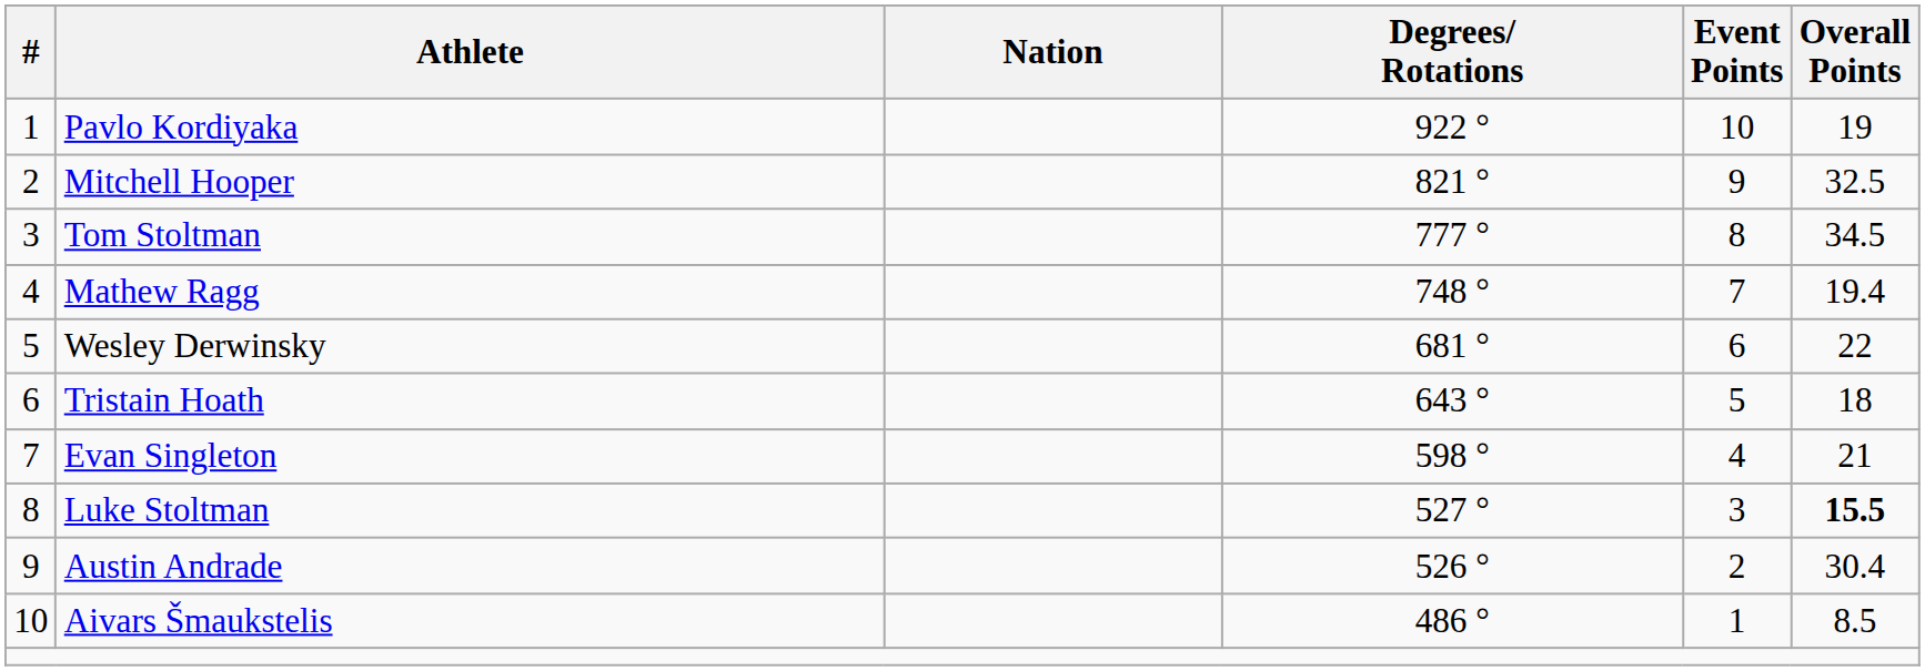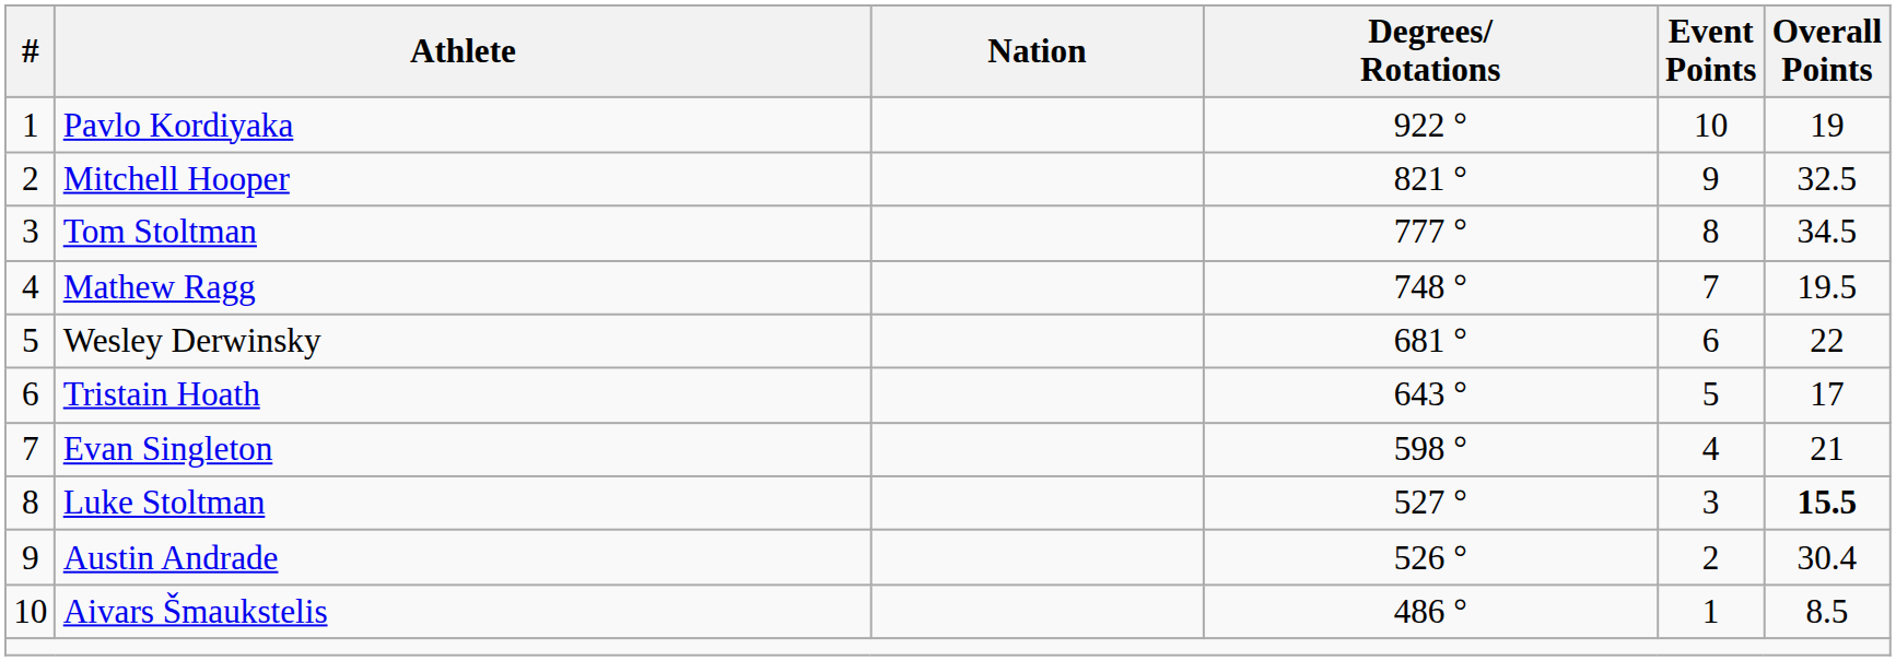Mathew Ragg | Overall Points: 19.4 -> 19.5
Tristain Hoath | Overall Points: 18 -> 17
